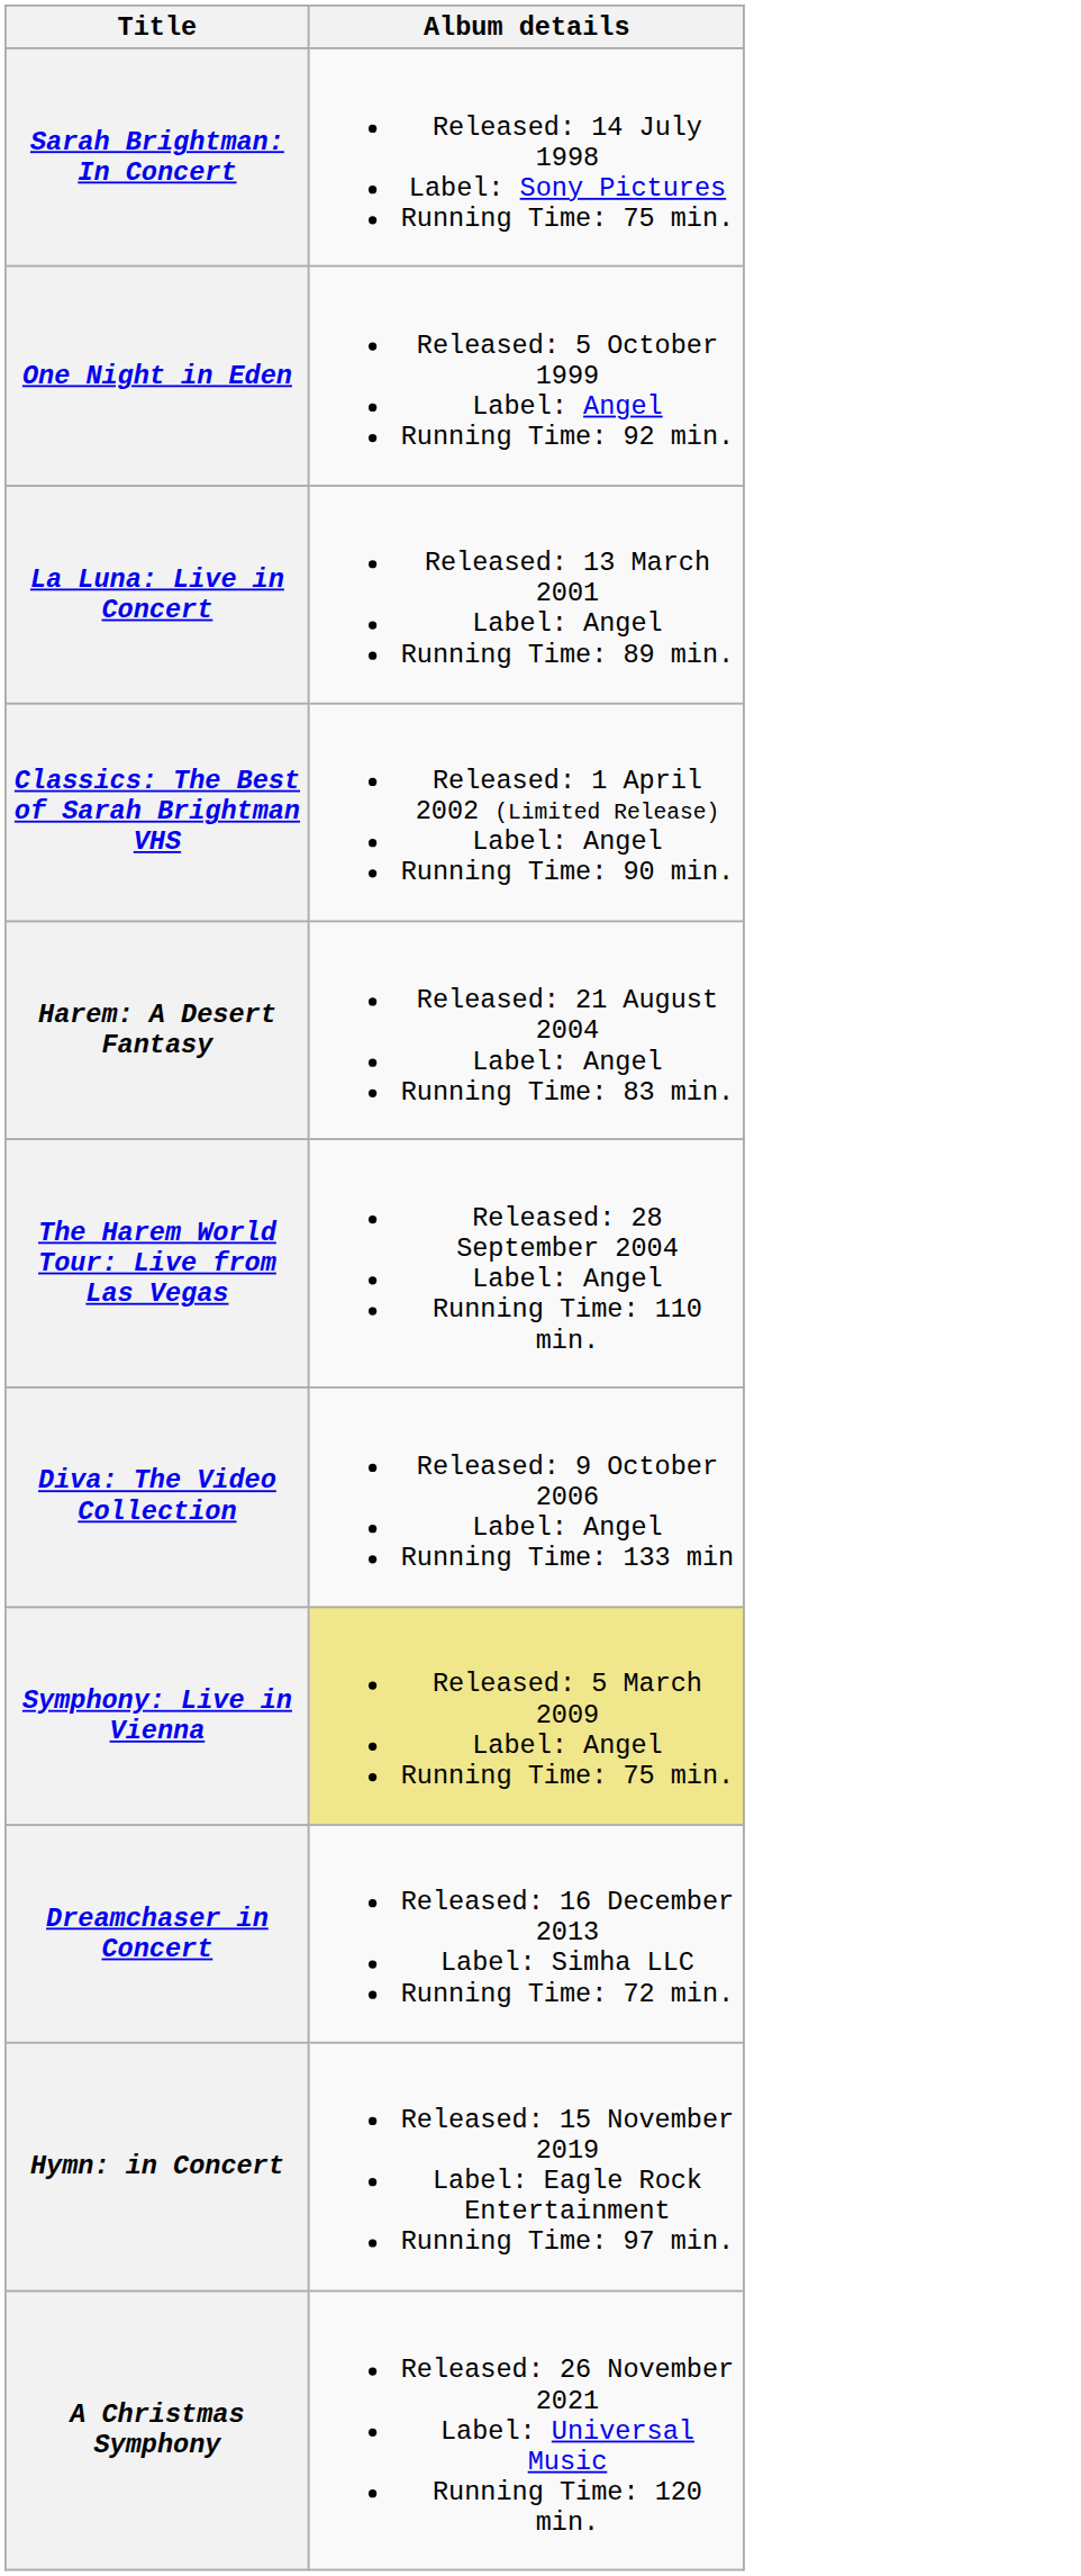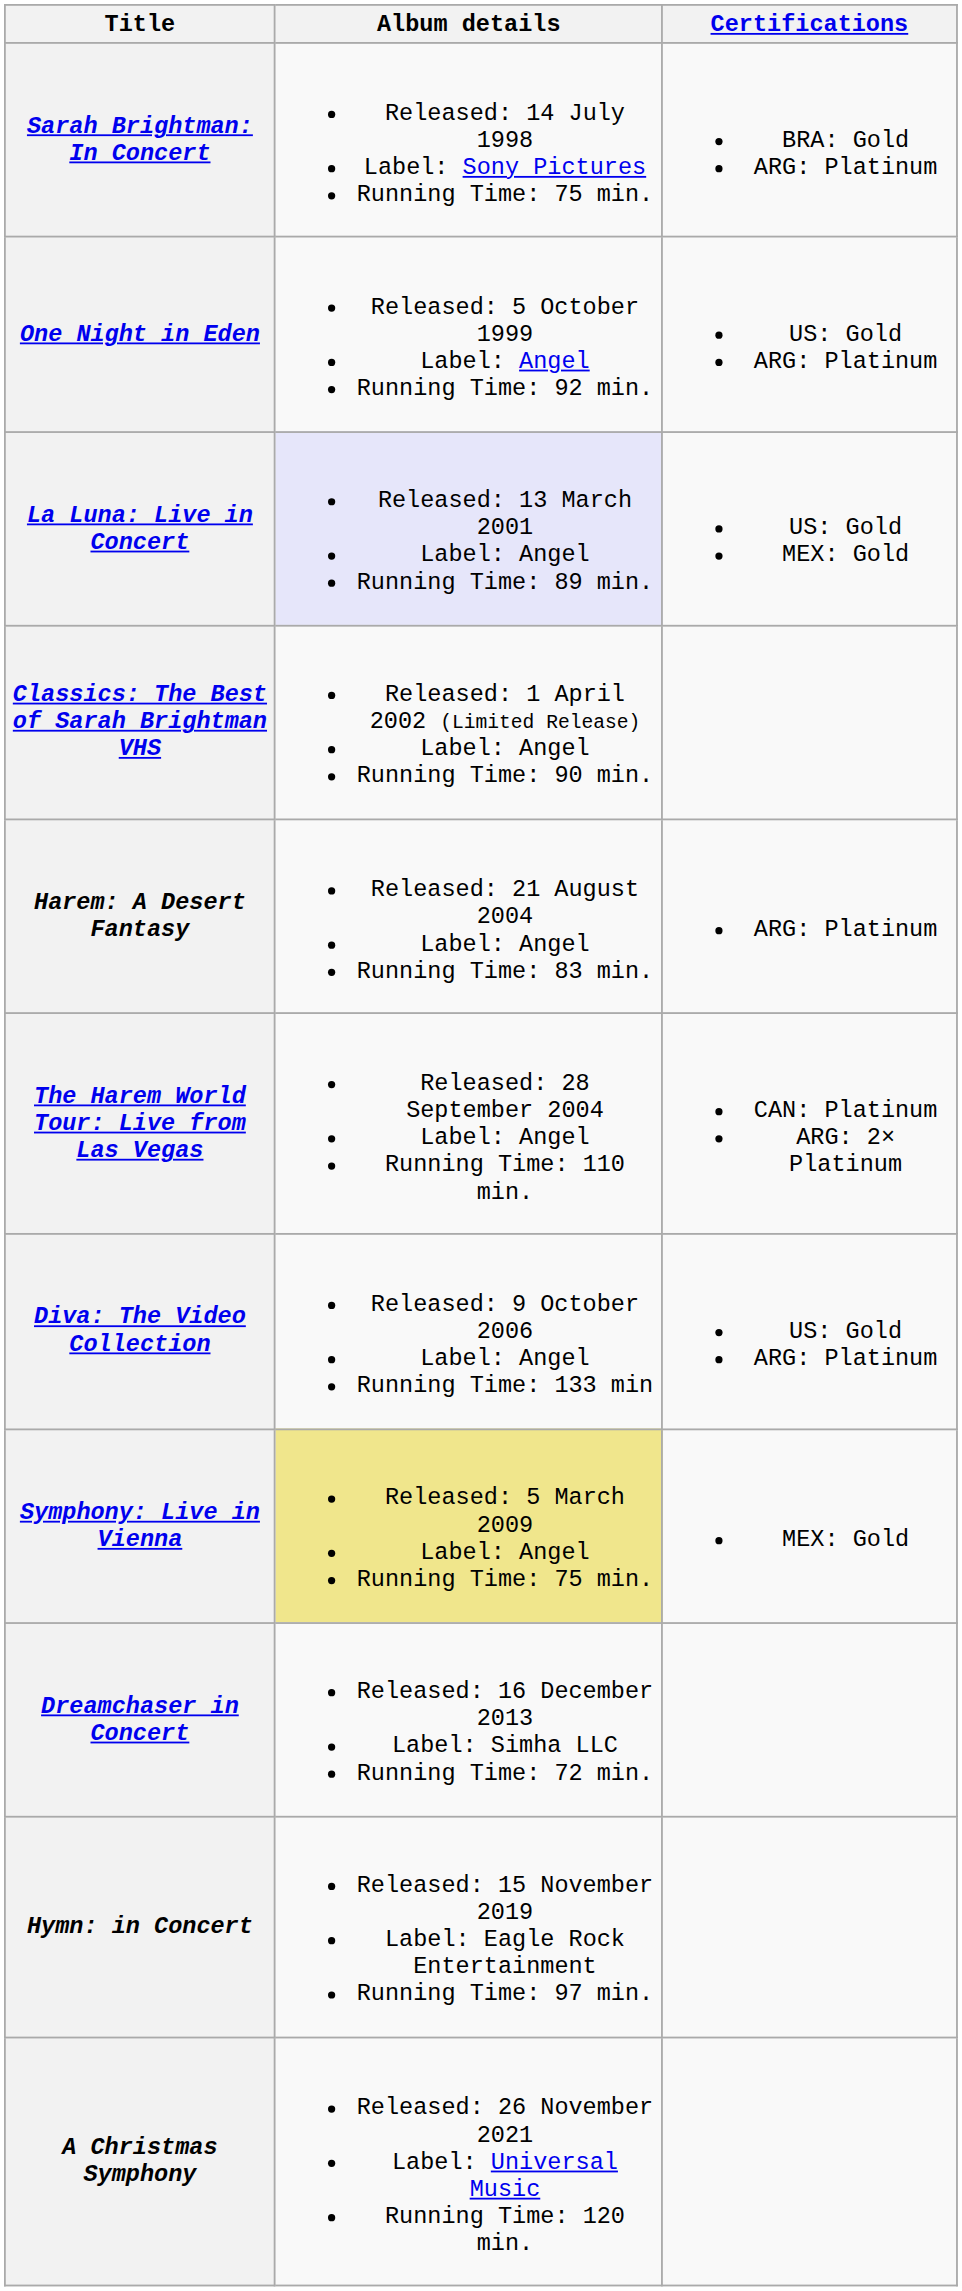+ column: Certifications | BRA: Gold ARG: Platinum | US: Gold ARG: Platinum | US: Gold MEX: Gold | ARG: Platinum | CAN: Platinum ARG: 2× Platinum | US: Gold ARG: Platinum | MEX: Gold
La Luna: Live in Concert | Album details: no background -> lavender background
